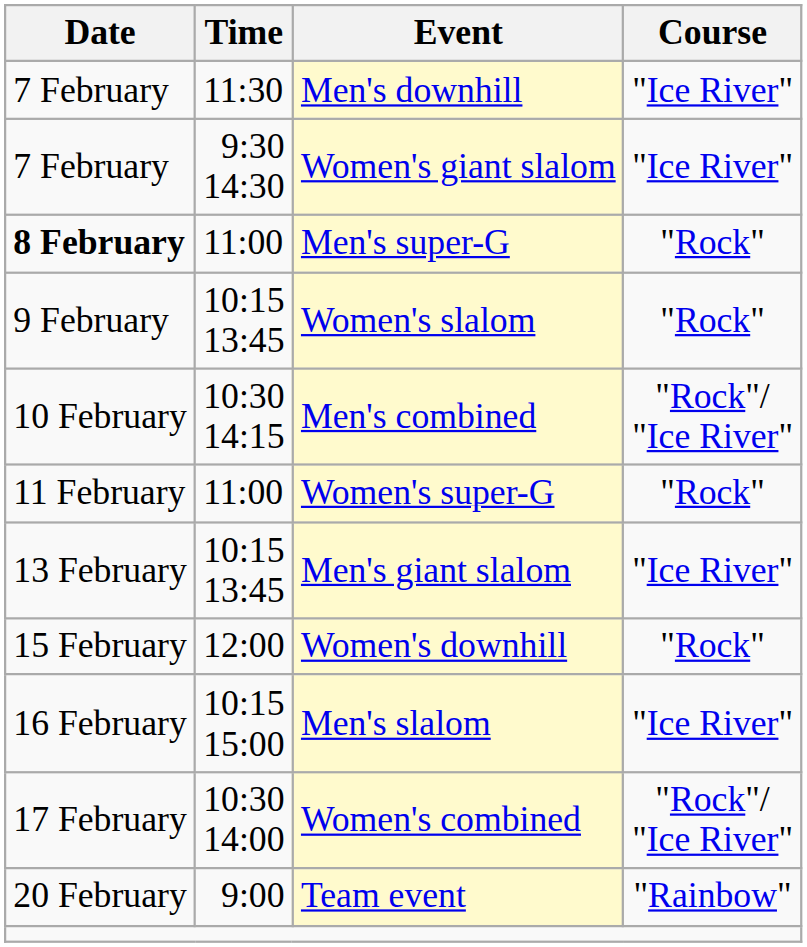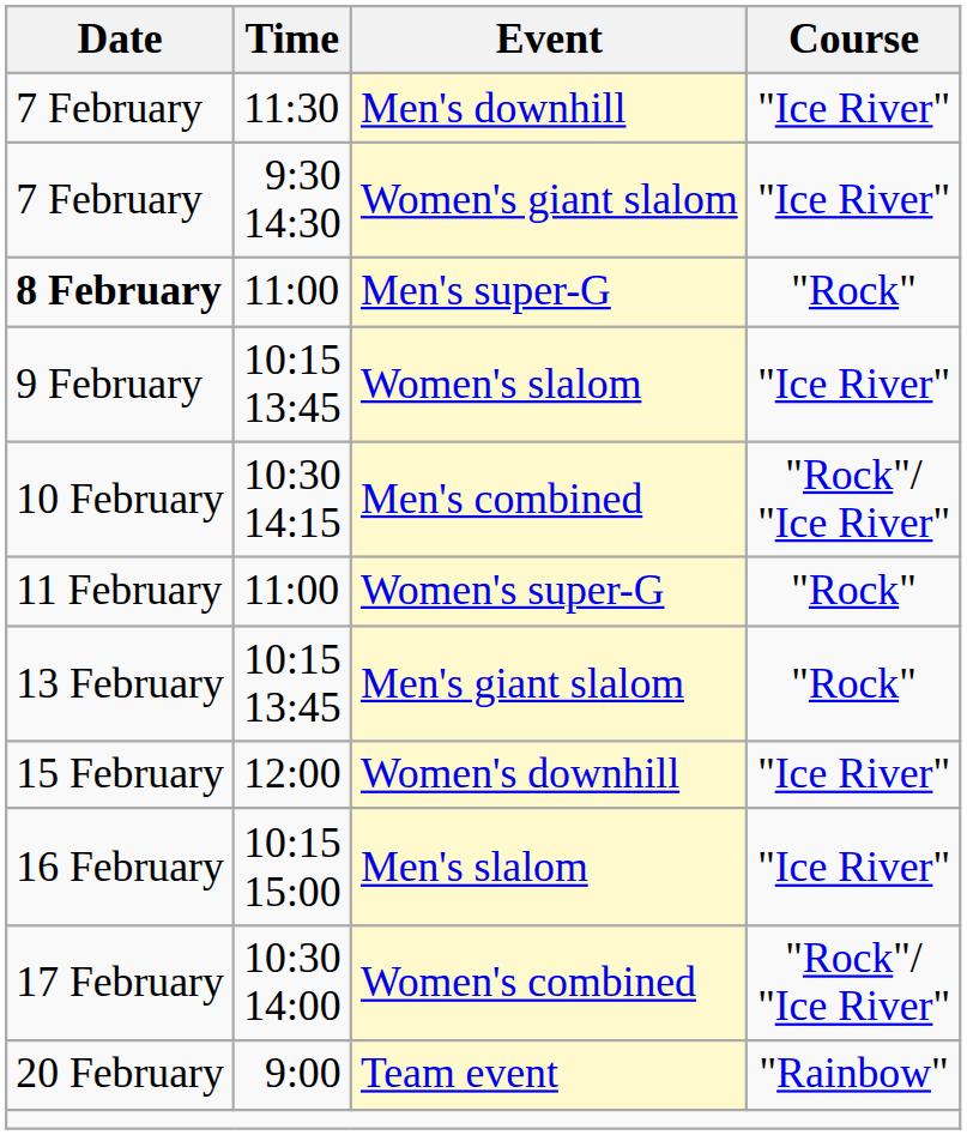Women's slalom | Course: "Rock" -> "Ice River"
Men's giant slalom | Course: "Ice River" -> "Rock"
Women's downhill | Course: "Rock" -> "Ice River"
